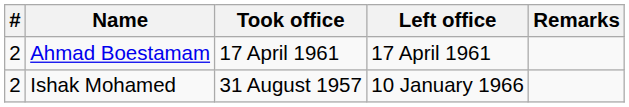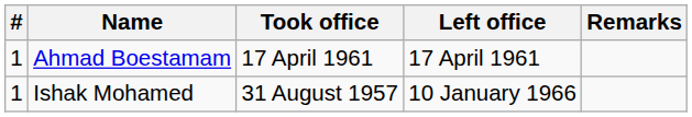Ahmad Boestamam | #: 2 -> 1
Ishak Mohamed | #: 2 -> 1
